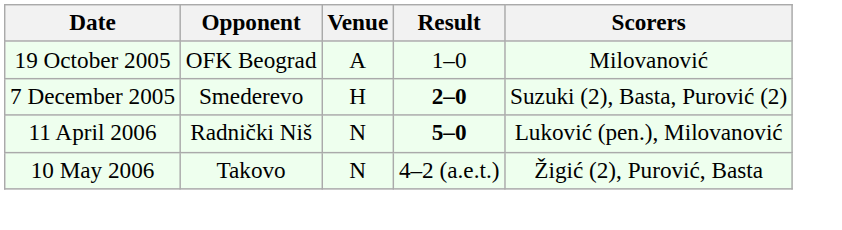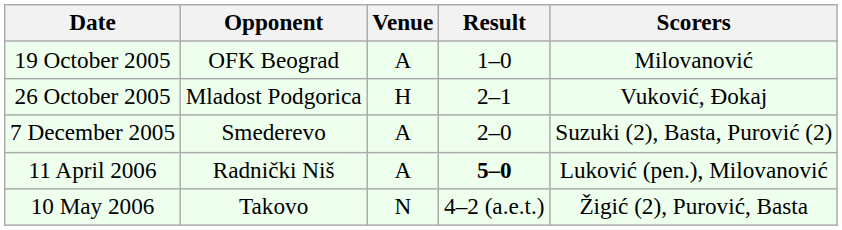+ row: 26 October 2005 | Mladost Podgorica | H | 2–1 | Vuković, Đokaj
7 December 2005 | Venue: H -> A
7 December 2005 | Result: bold -> normal
11 April 2006 | Venue: N -> A
